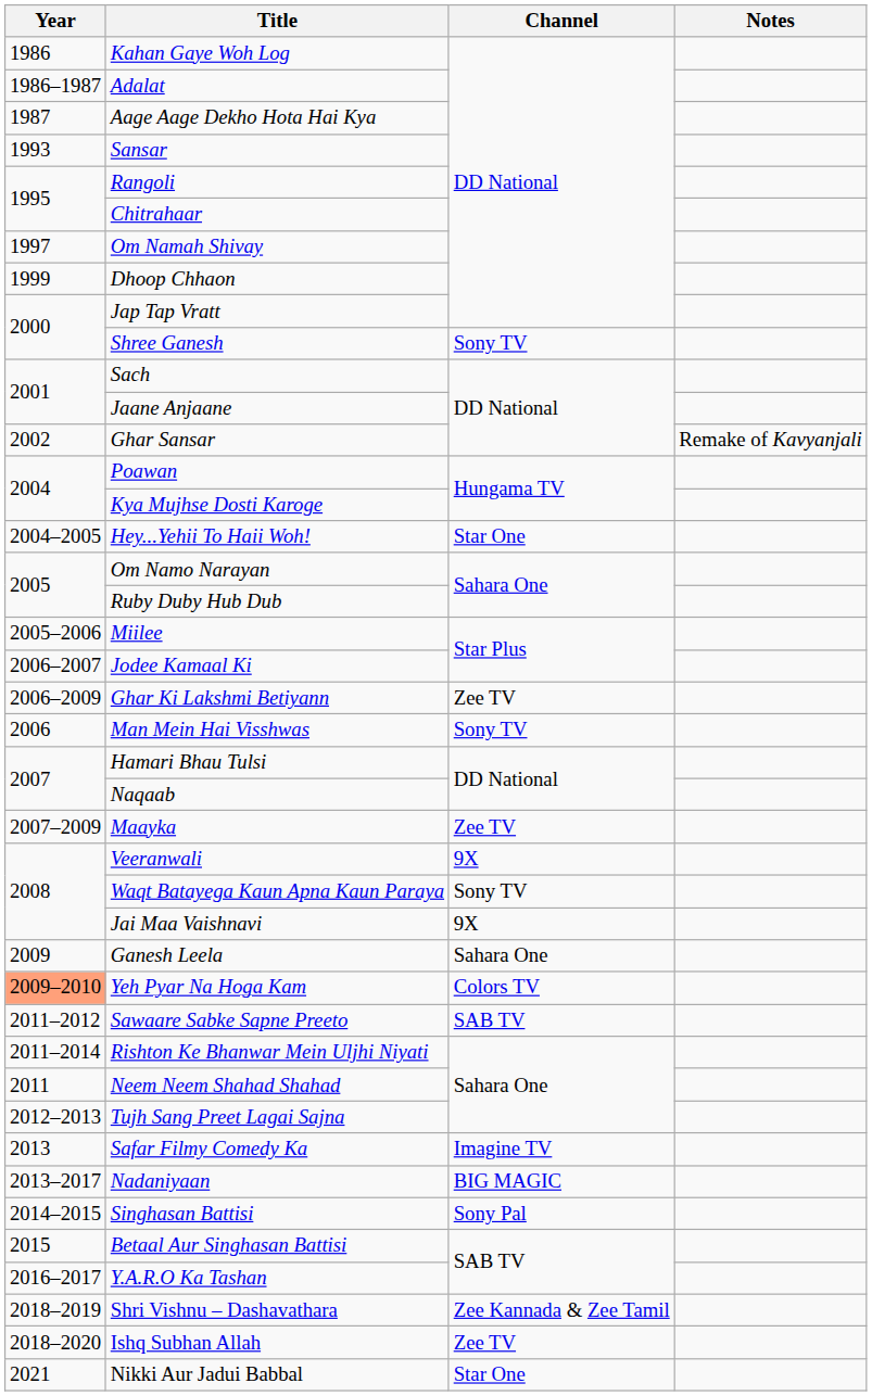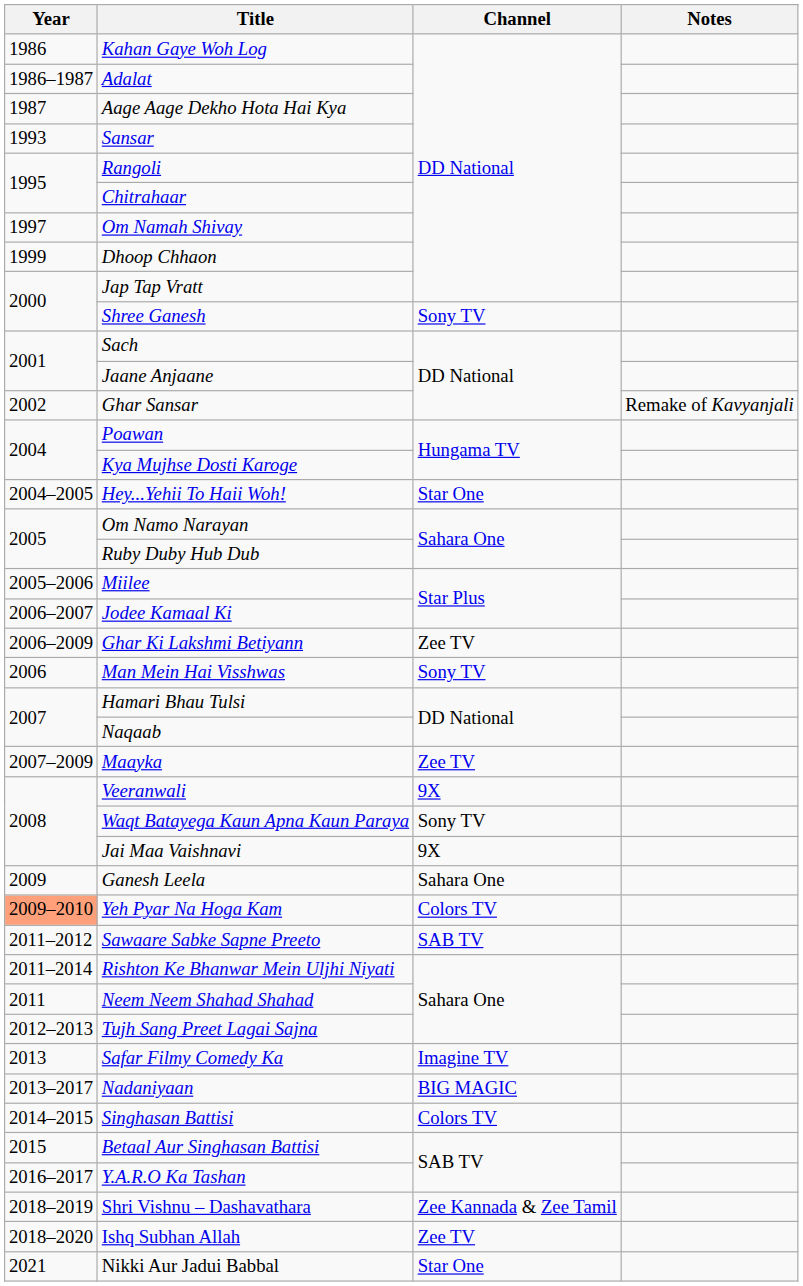Singhasan Battisi | Channel: Sony Pal -> Colors TV
